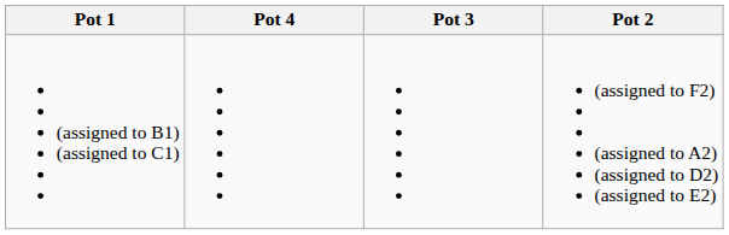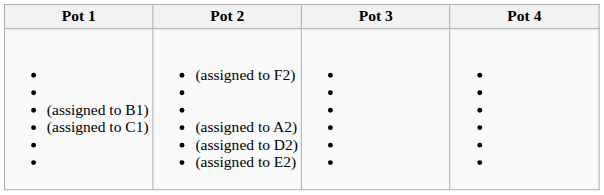columns swapped: Pot 2 <-> Pot 4
